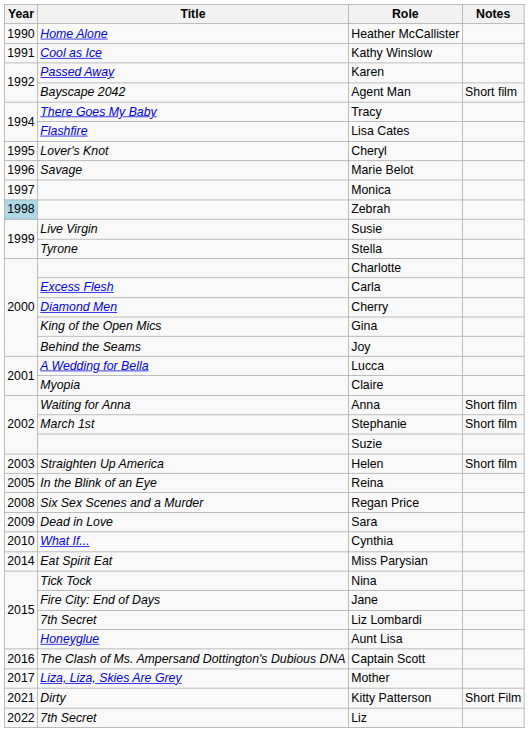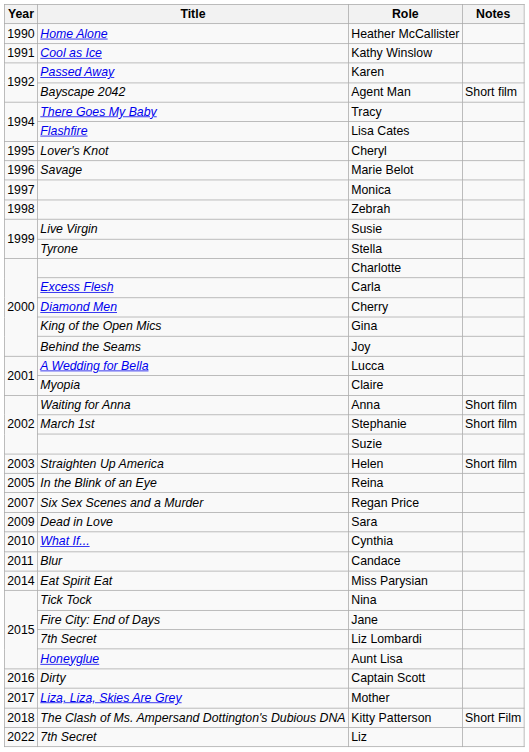Zebrah | Year: lightblue background -> no background
Regan Price | Year: 2008 -> 2007
+ row: 2011 | Blur | Candace
Captain Scott | Title: The Clash of Ms. Ampersand Dottington's Dubious DNA -> Dirty
Kitty Patterson | Year: 2021 -> 2018
Kitty Patterson | Title: Dirty -> The Clash of Ms. Ampersand Dottington's Dubious DNA
